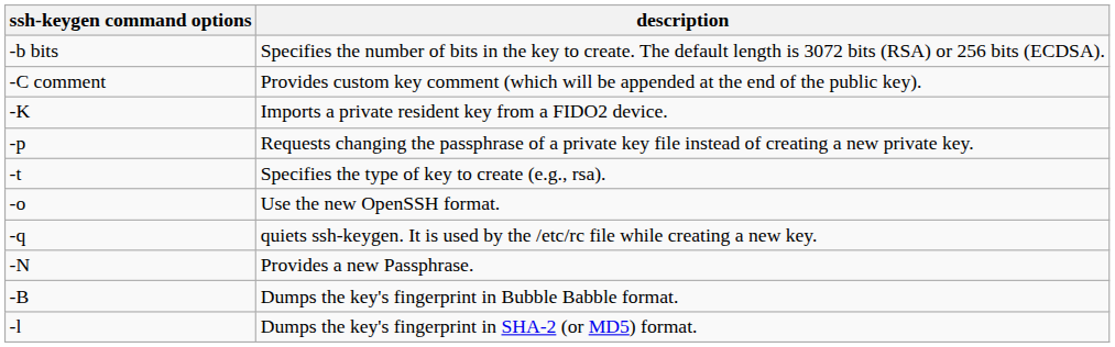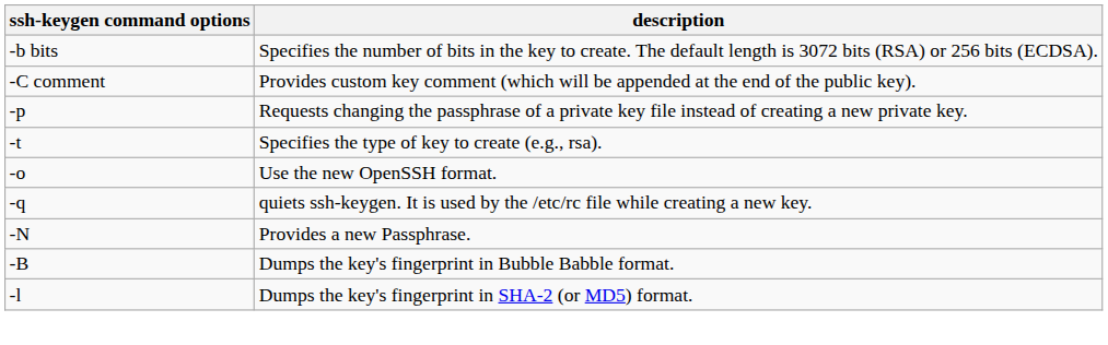- row: -K | Imports a private resident key from a FIDO2 device.
